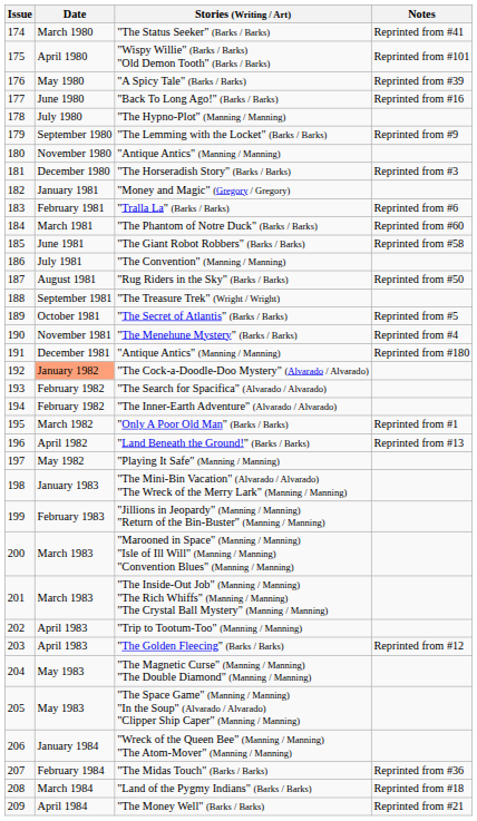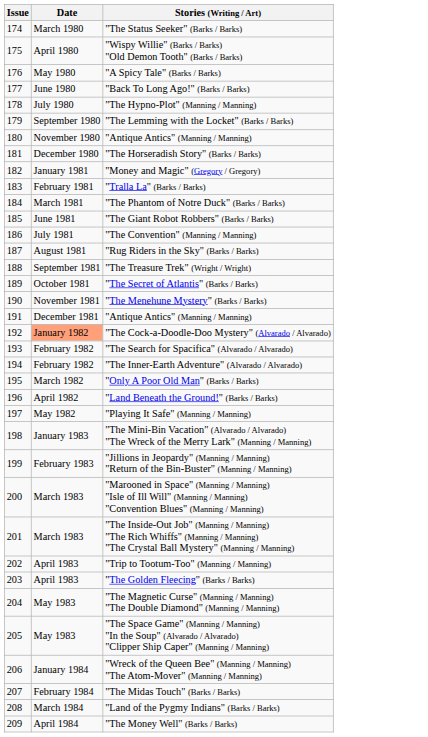- column: Notes | Reprinted from #41 | Reprinted from #101 | Reprinted from #39 | Reprinted from #16 | Reprinted from #9 | Reprinted from #3 | Reprinted from #6 | Reprinted from #60 | Reprinted from #58 | Reprinted from #50 | Reprinted from #5 | Reprinted from #4 | Reprinted from #180 | Reprinted from #1 | Reprinted from #13 | Reprinted from #12 | Reprinted from #36 | Reprinted from #18 | Reprinted from #21
